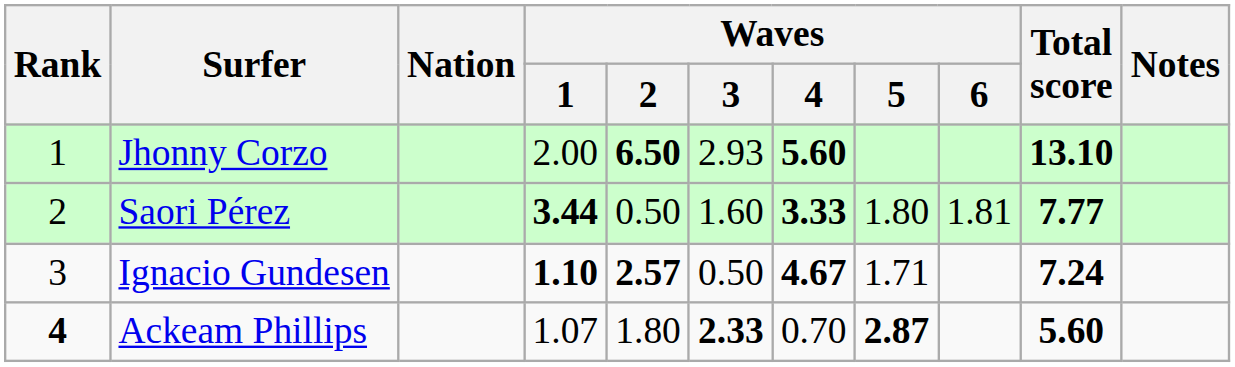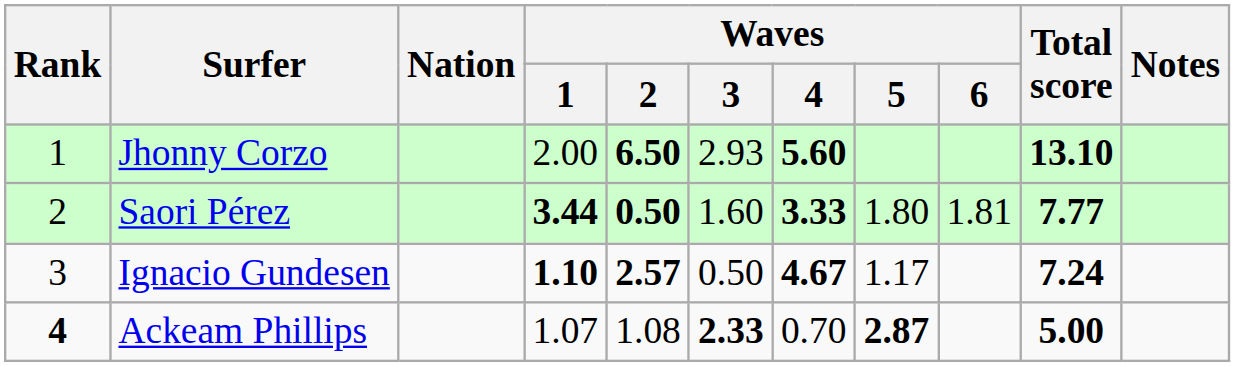Saori Pérez | Waves / 2: normal -> bold
Ignacio Gundesen | Waves / 5: 1.71 -> 1.17
Ackeam Phillips | Waves / 2: 1.80 -> 1.08
Ackeam Phillips | Total score: 5.60 -> 5.00
